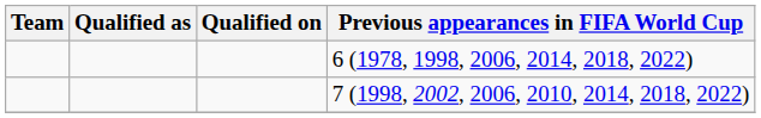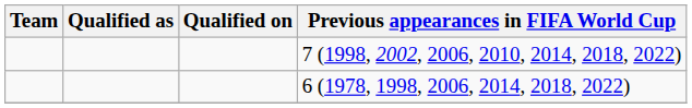rows swapped: 7 (1998, 2002, 2006, 2010, 2014, 2018, 2022) <-> 6 (1978, 1998, 2006, 2014, 2018, 2022)
